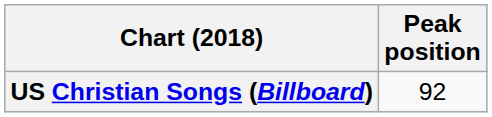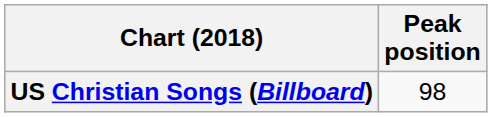US Christian Songs (Billboard) | Peak position: 92 -> 98
